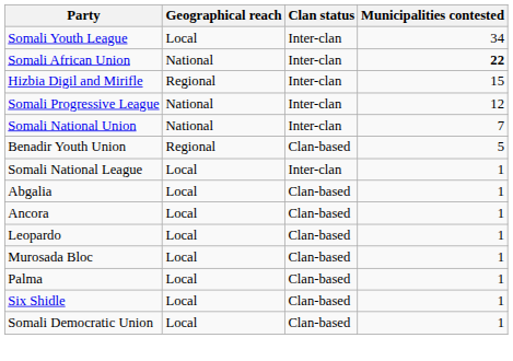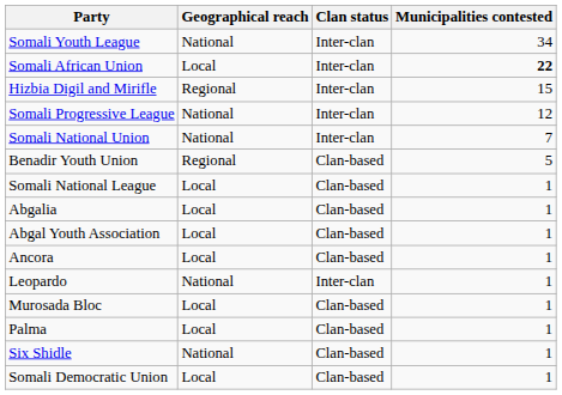Somali Youth League | Geographical reach: Local -> National
Somali African Union | Geographical reach: National -> Local
Somali National League | Clan status: Inter-clan -> Clan-based
+ row: Abgal Youth Association | Local | Clan-based | 1
Leopardo | Geographical reach: Local -> National
Leopardo | Clan status: Clan-based -> Inter-clan
Six Shidle | Geographical reach: Local -> National
